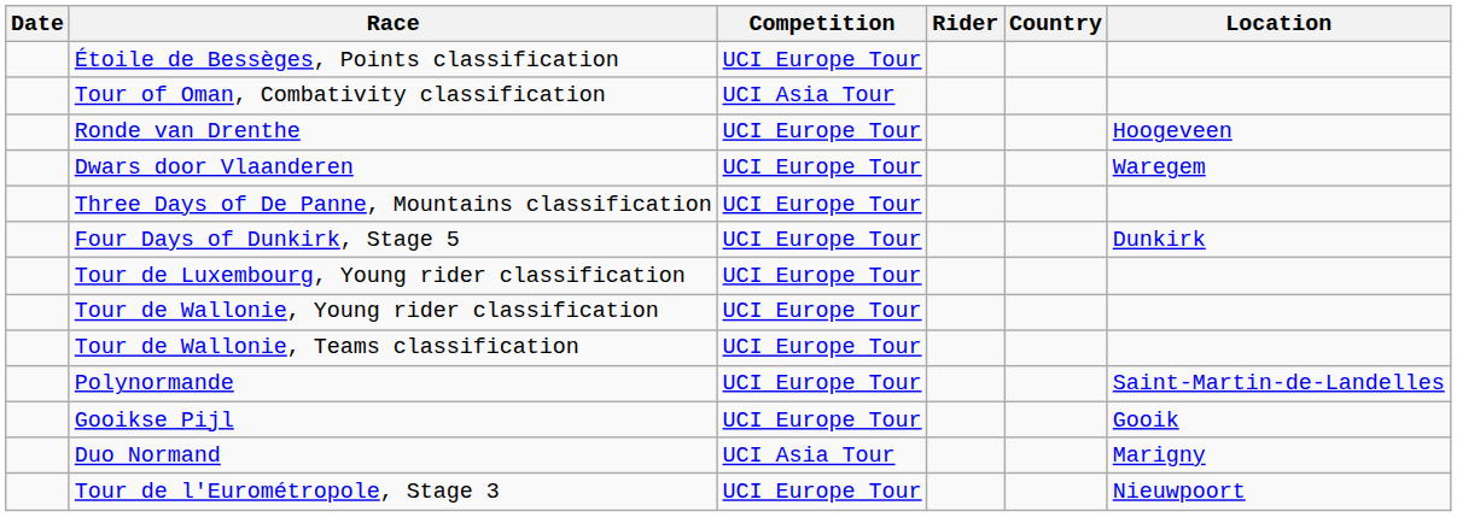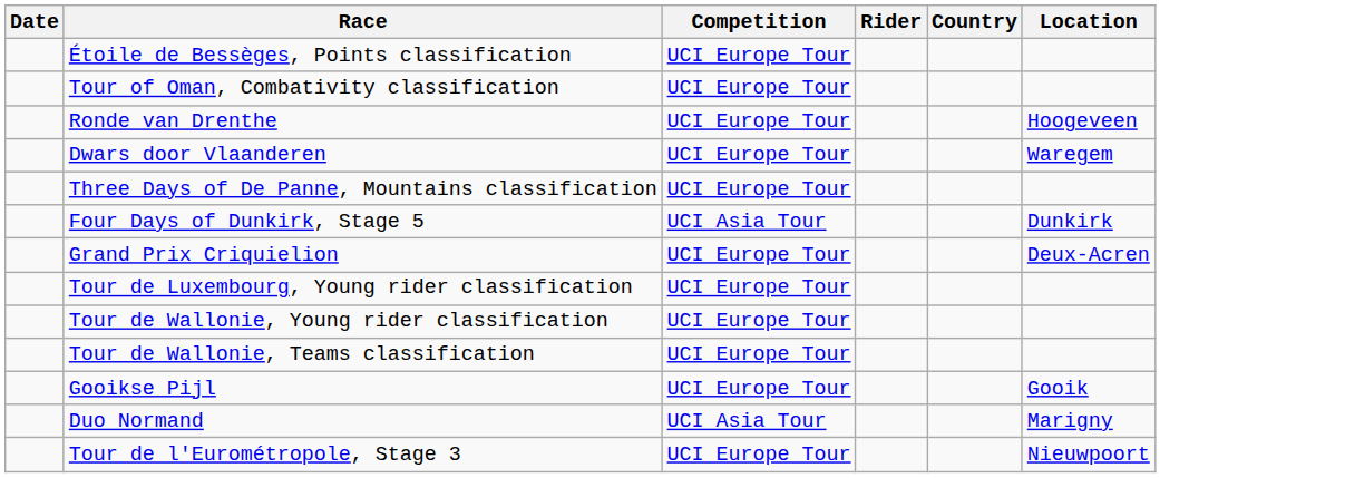Tour of Oman, Combativity classification | Competition: UCI Asia Tour -> UCI Europe Tour
Four Days of Dunkirk, Stage 5 | Competition: UCI Europe Tour -> UCI Asia Tour
+ row: Grand Prix Criquielion | UCI Europe Tour | Deux-Acren
- row: Polynormande | UCI Europe Tour | Saint-Martin-de-Landelles
